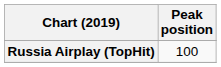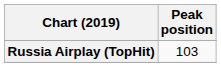Russia Airplay (TopHit) | Peak position: 100 -> 103
